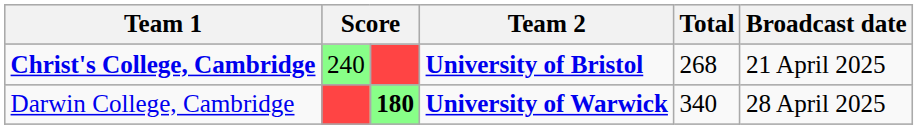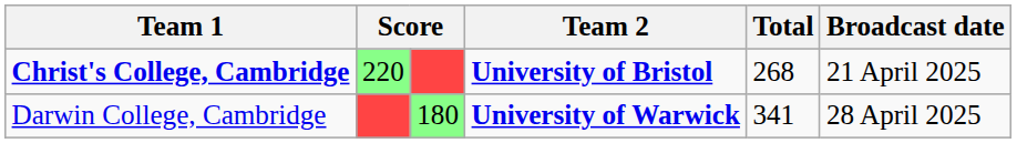Christ's College, Cambridge | column 2: 240 -> 220
Darwin College, Cambridge | column 3: bold -> normal
Darwin College, Cambridge | Total: 340 -> 341
